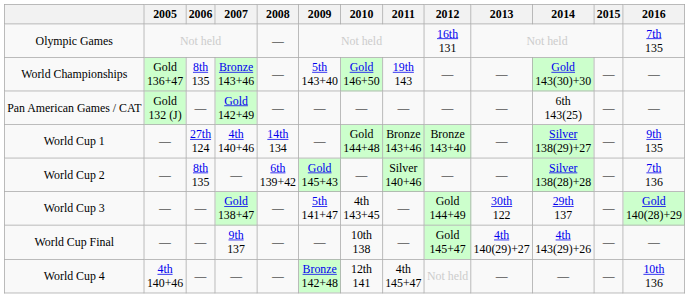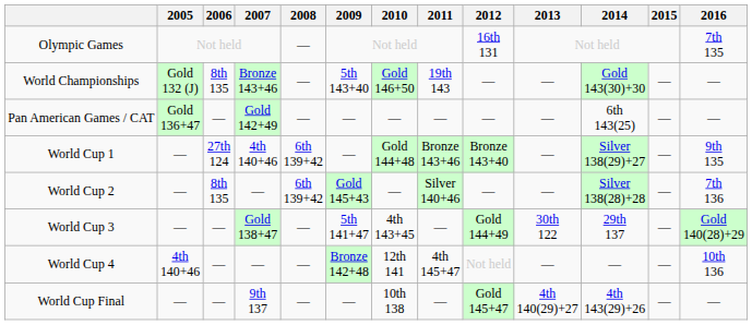World Championships | 2005: Gold 136+47 -> Gold 132 (J)
Pan American Games / CAT | 2005: Gold 132 (J) -> Gold 136+47
World Cup 1 | 2008: 14th 134 -> 6th 139+42
rows swapped: World Cup 4 <-> World Cup Final
